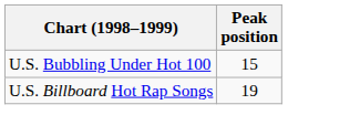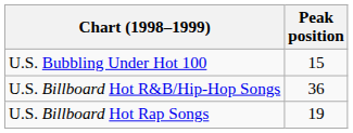+ row: U.S. Billboard Hot R&B/Hip-Hop Songs | 36
